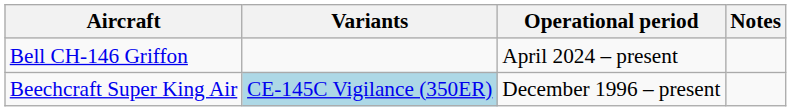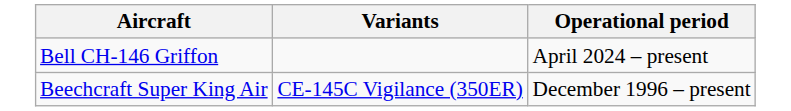- column: Notes
Beechcraft Super King Air | Variants: lightblue background -> no background
